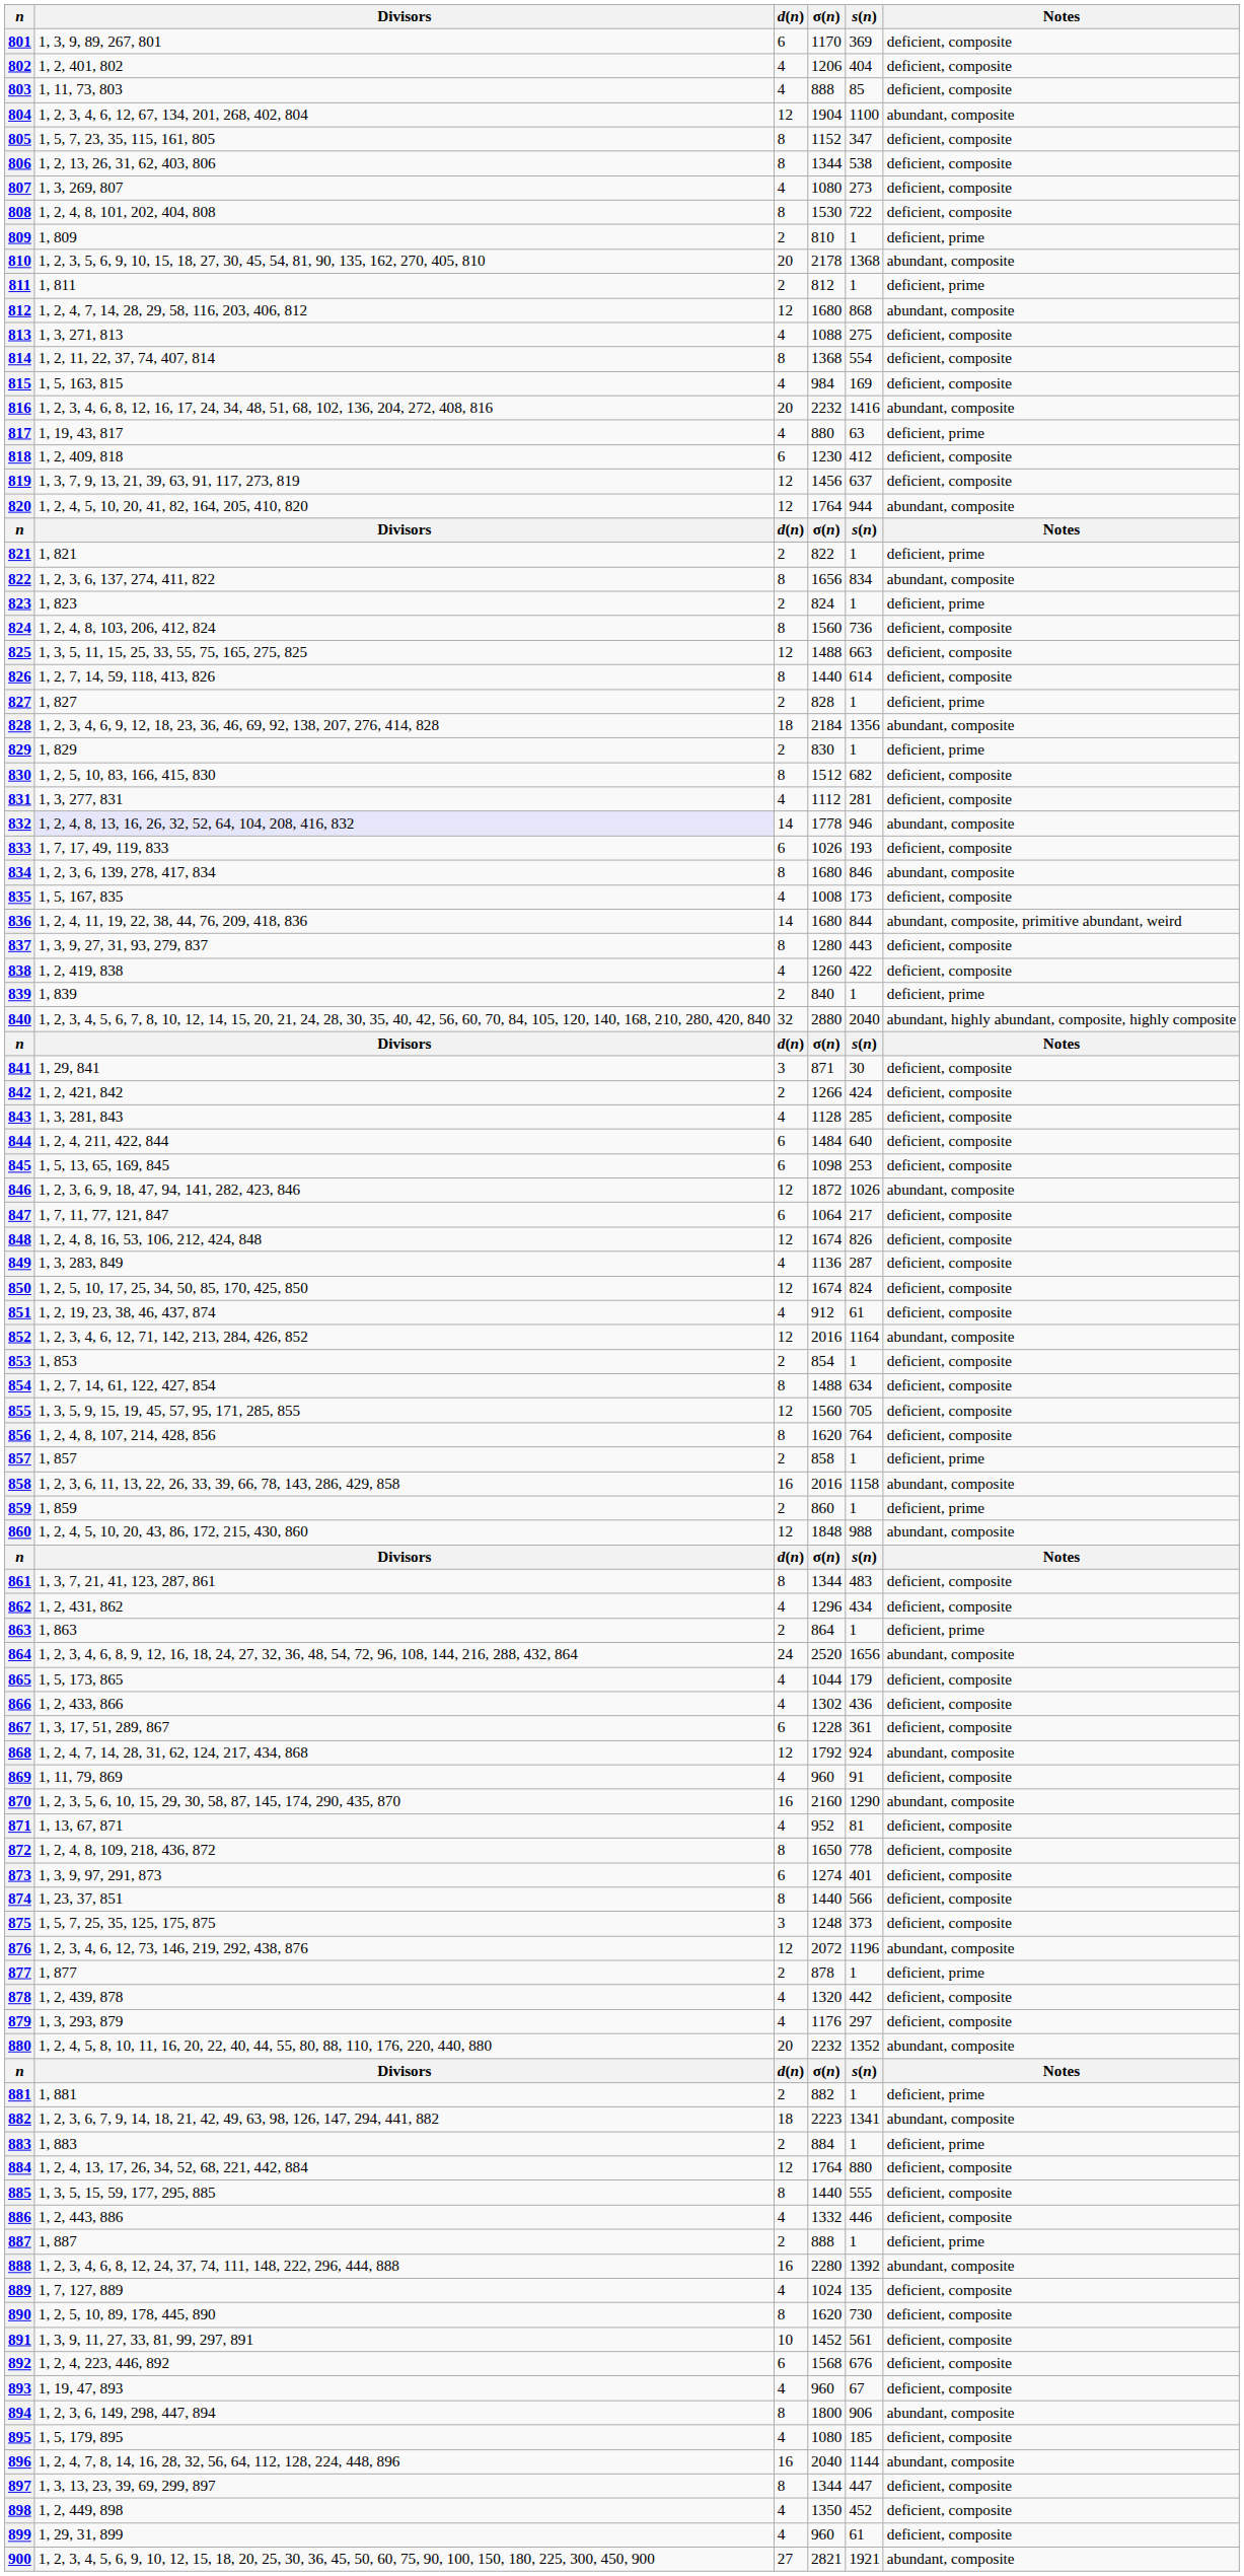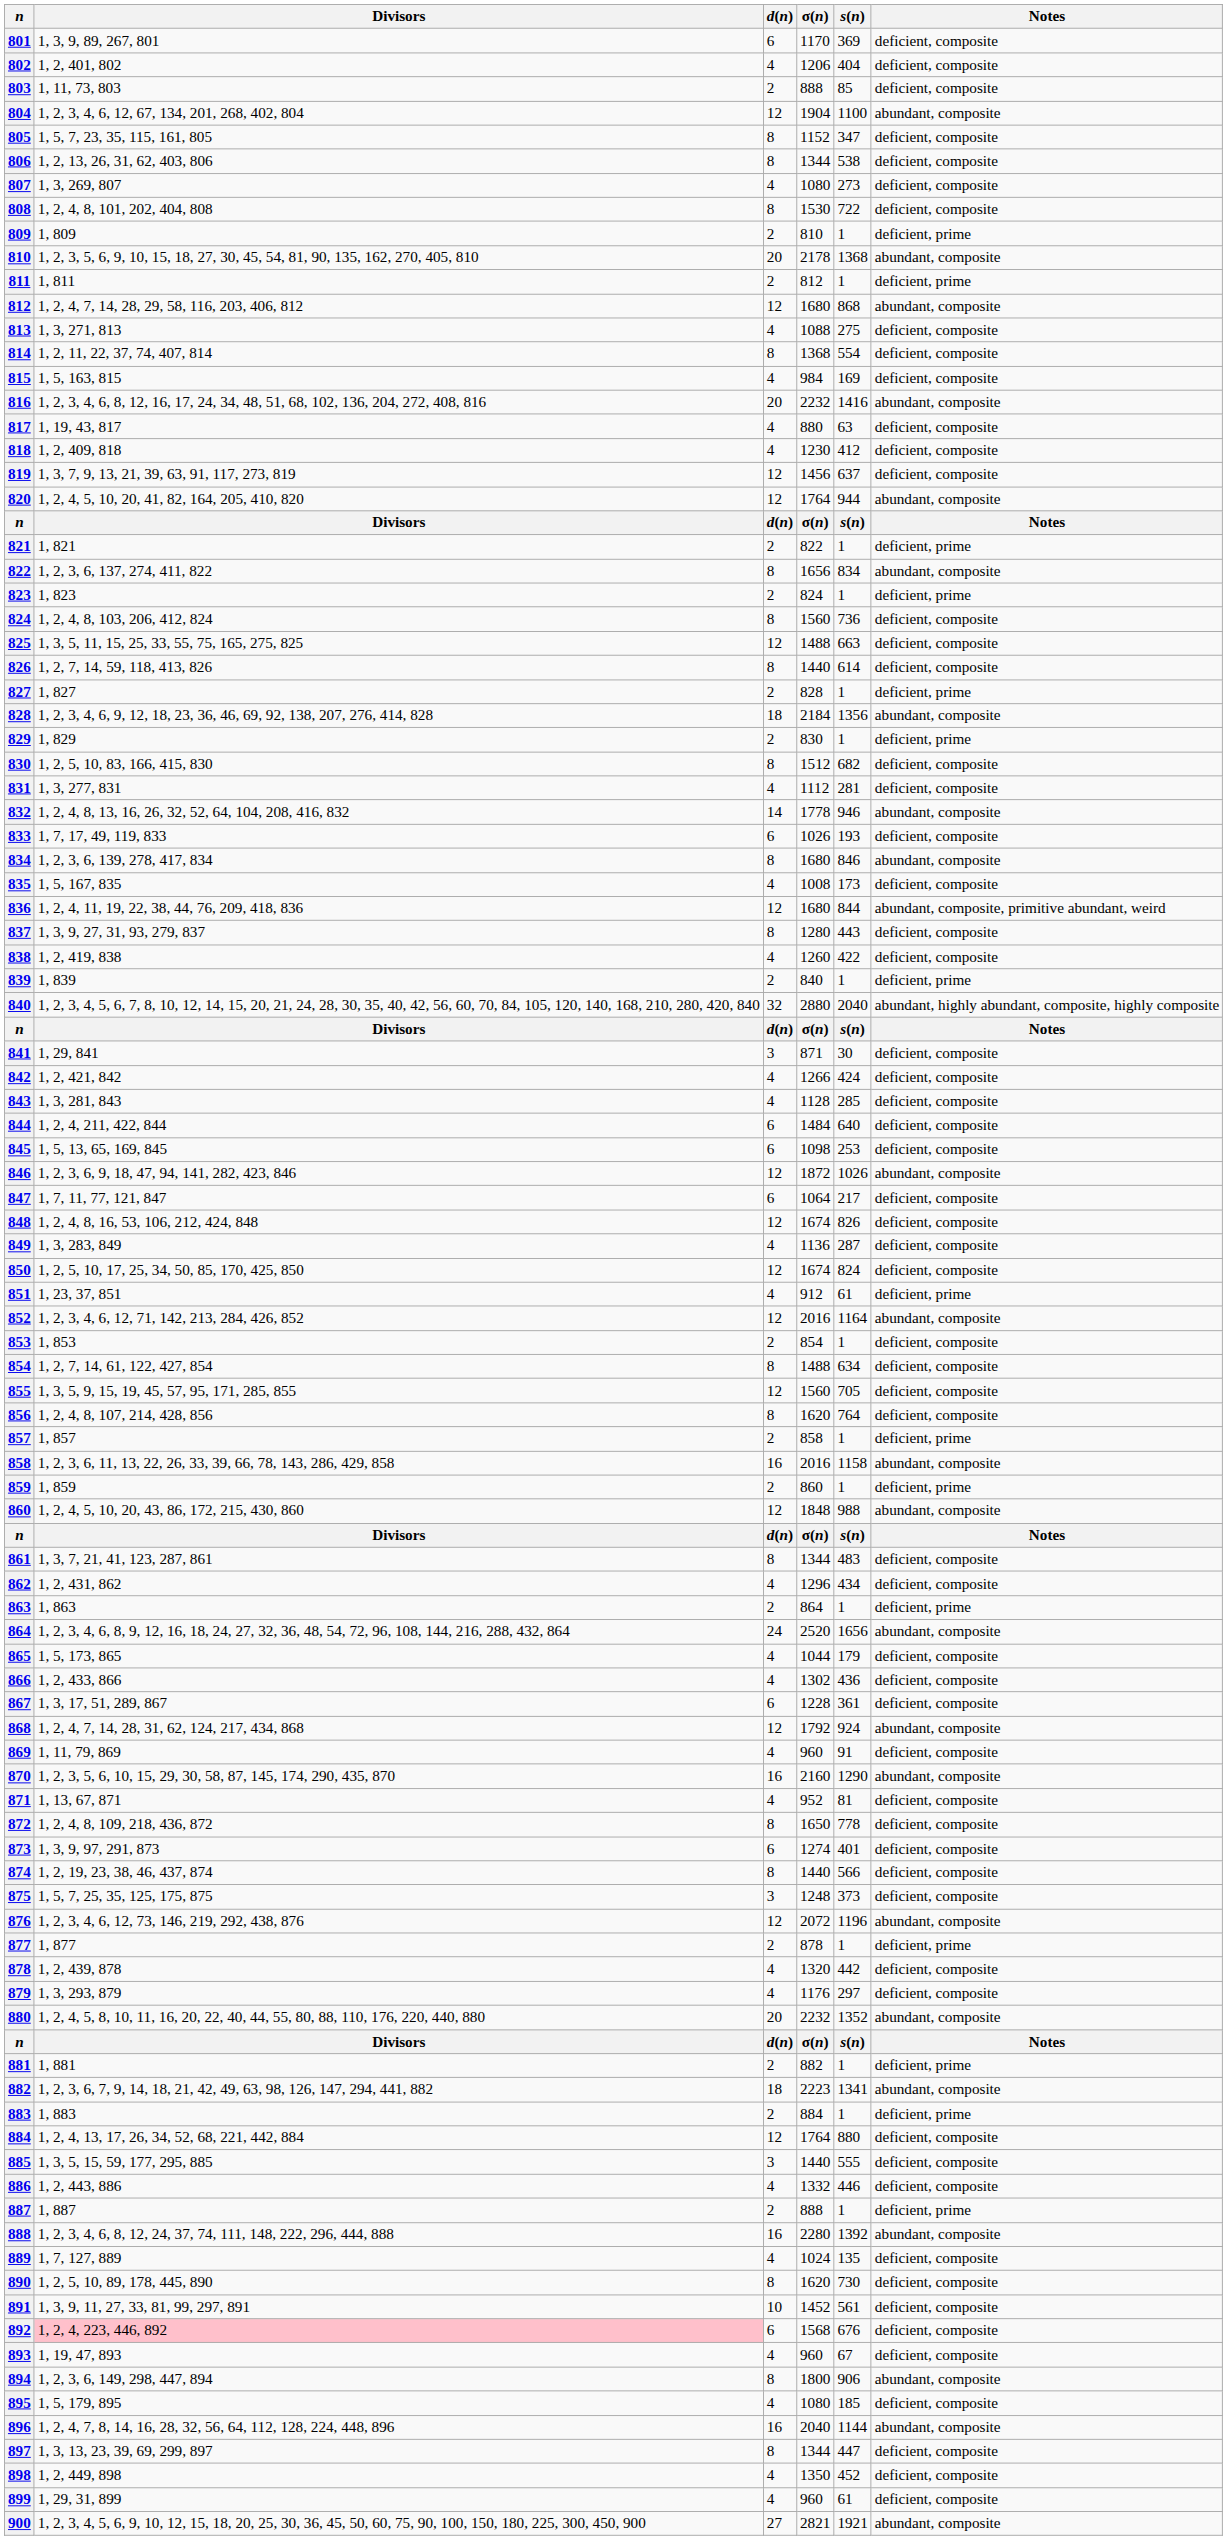803 | d(n): 4 -> 2
817 | Notes: deficient, prime -> deficient, composite
818 | d(n): 6 -> 4
832 | Divisors: lavender background -> no background
836 | d(n): 14 -> 12
842 | d(n): 2 -> 4
851 | Divisors: 1, 2, 19, 23, 38, 46, 437, 874 -> 1, 23, 37, 851
851 | Notes: deficient, composite -> deficient, prime
874 | Divisors: 1, 23, 37, 851 -> 1, 2, 19, 23, 38, 46, 437, 874
885 | d(n): 8 -> 3
892 | Divisors: no background -> pink background
